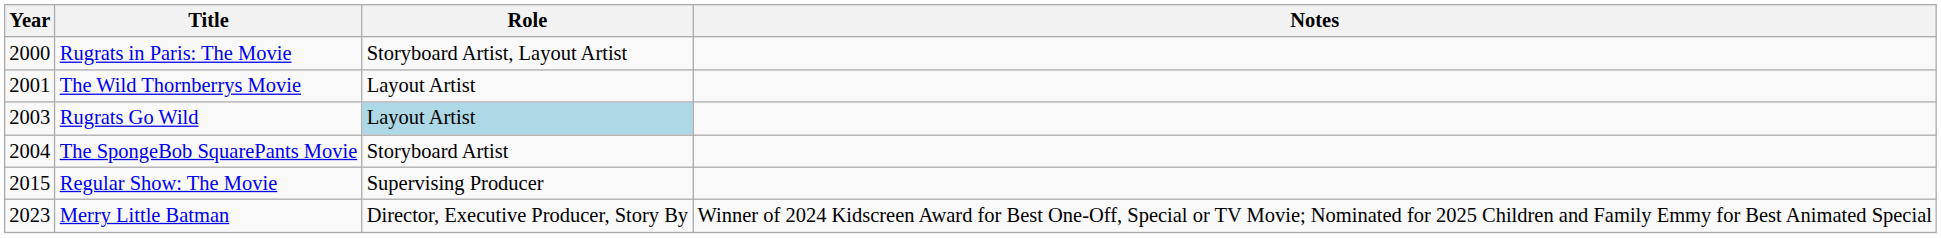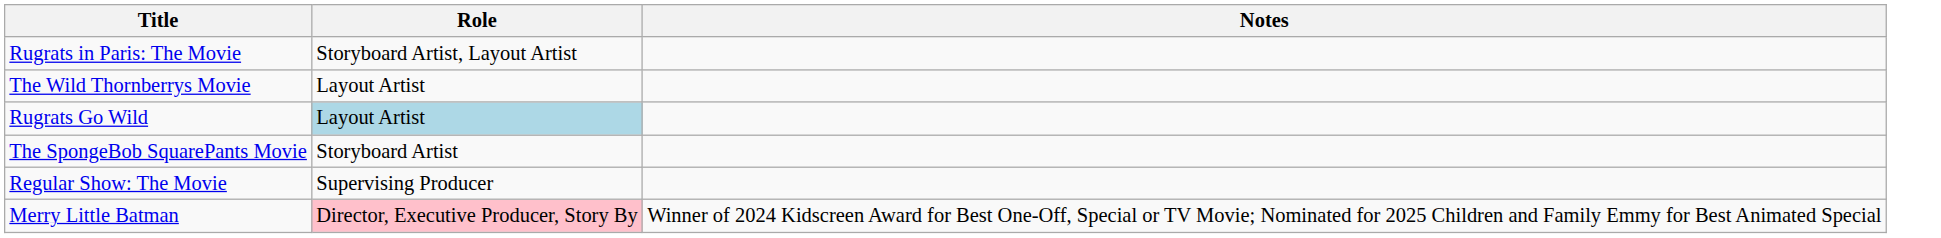- column: Year | 2000 | 2001 | 2003 | 2004 | 2015 | 2023
Merry Little Batman | Role: no background -> pink background
